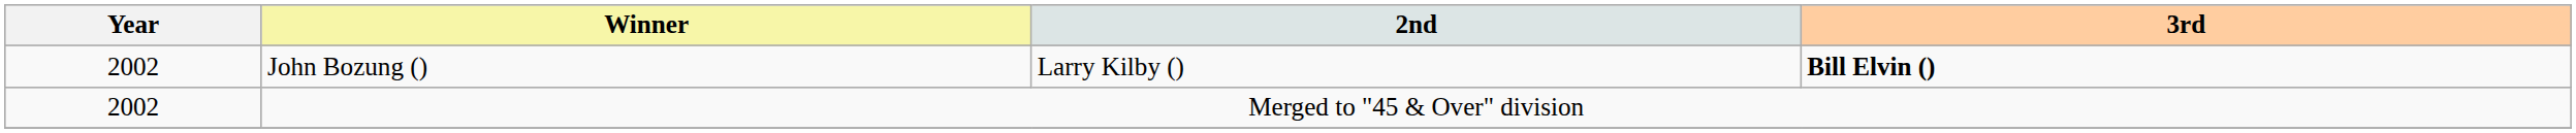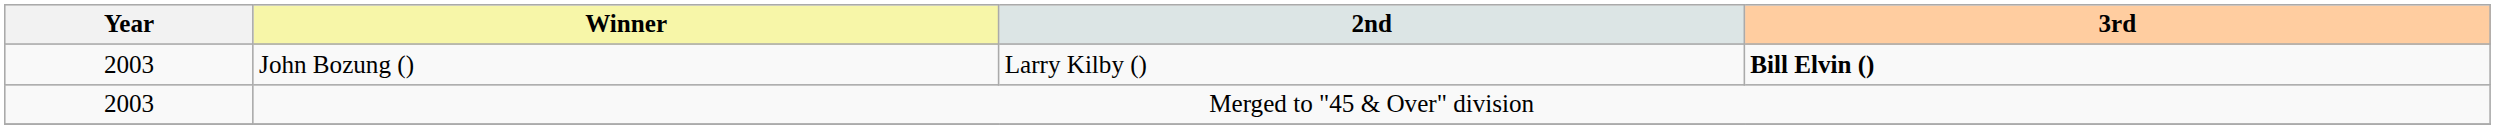John Bozung () | Year: 2002 -> 2003
Merged to "45 & Over" division | Year: 2002 -> 2003
